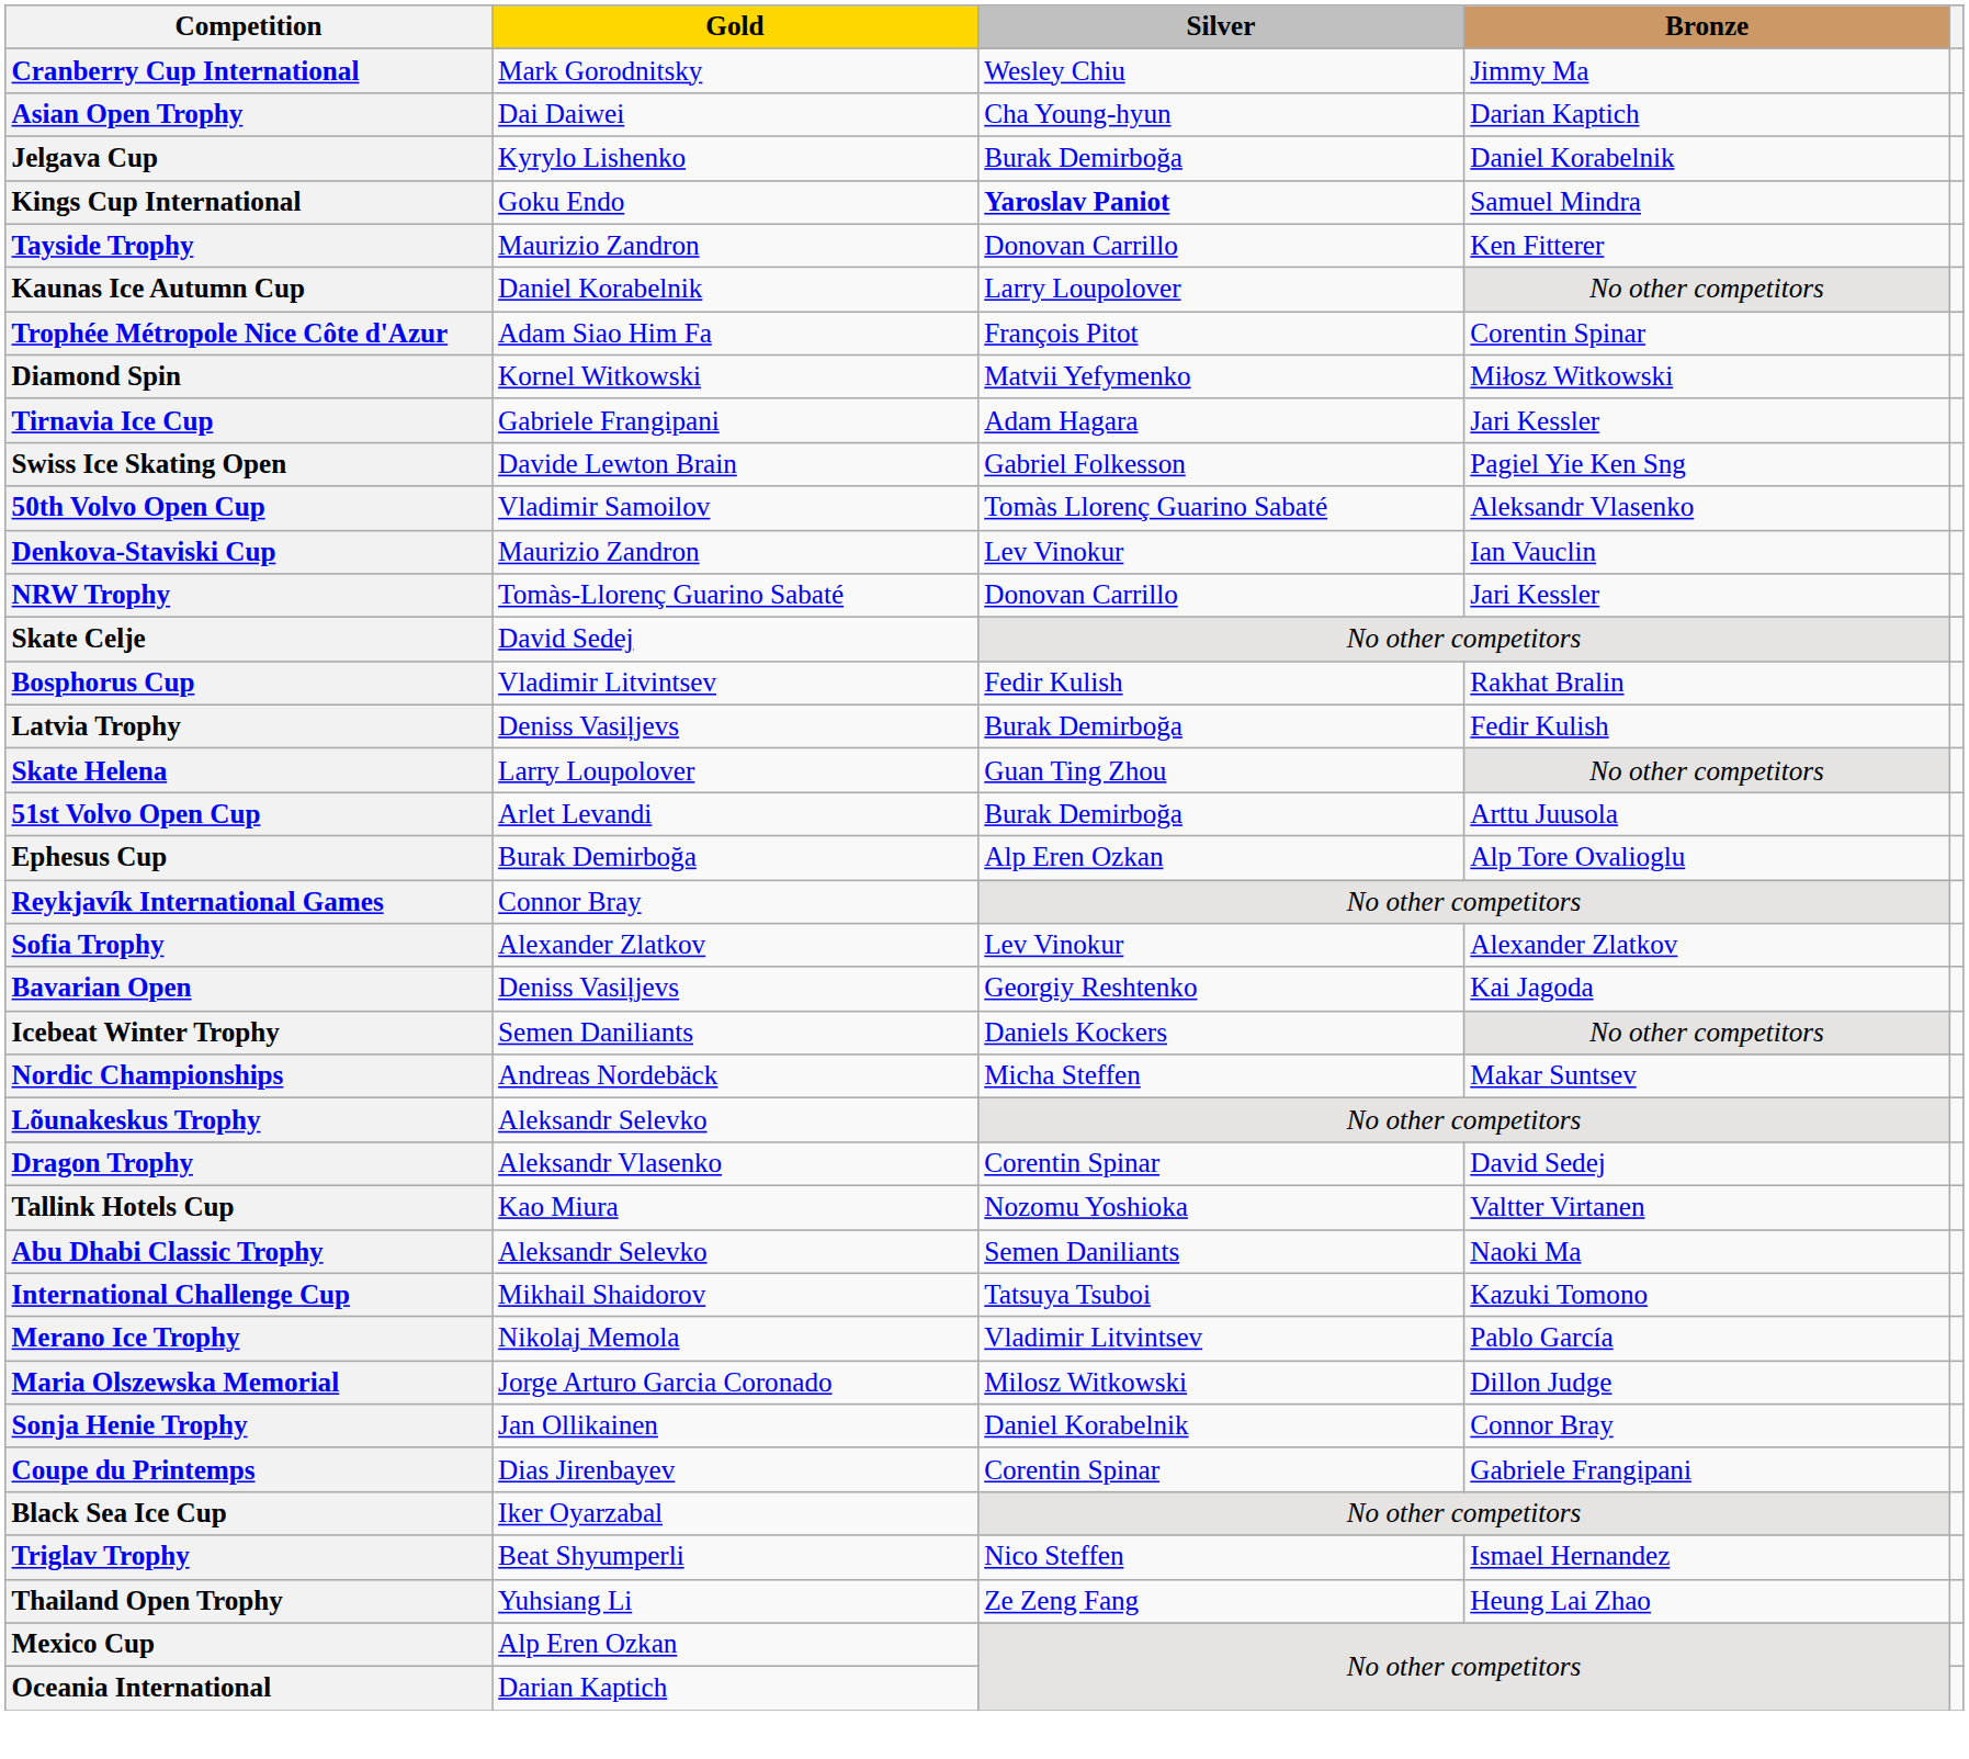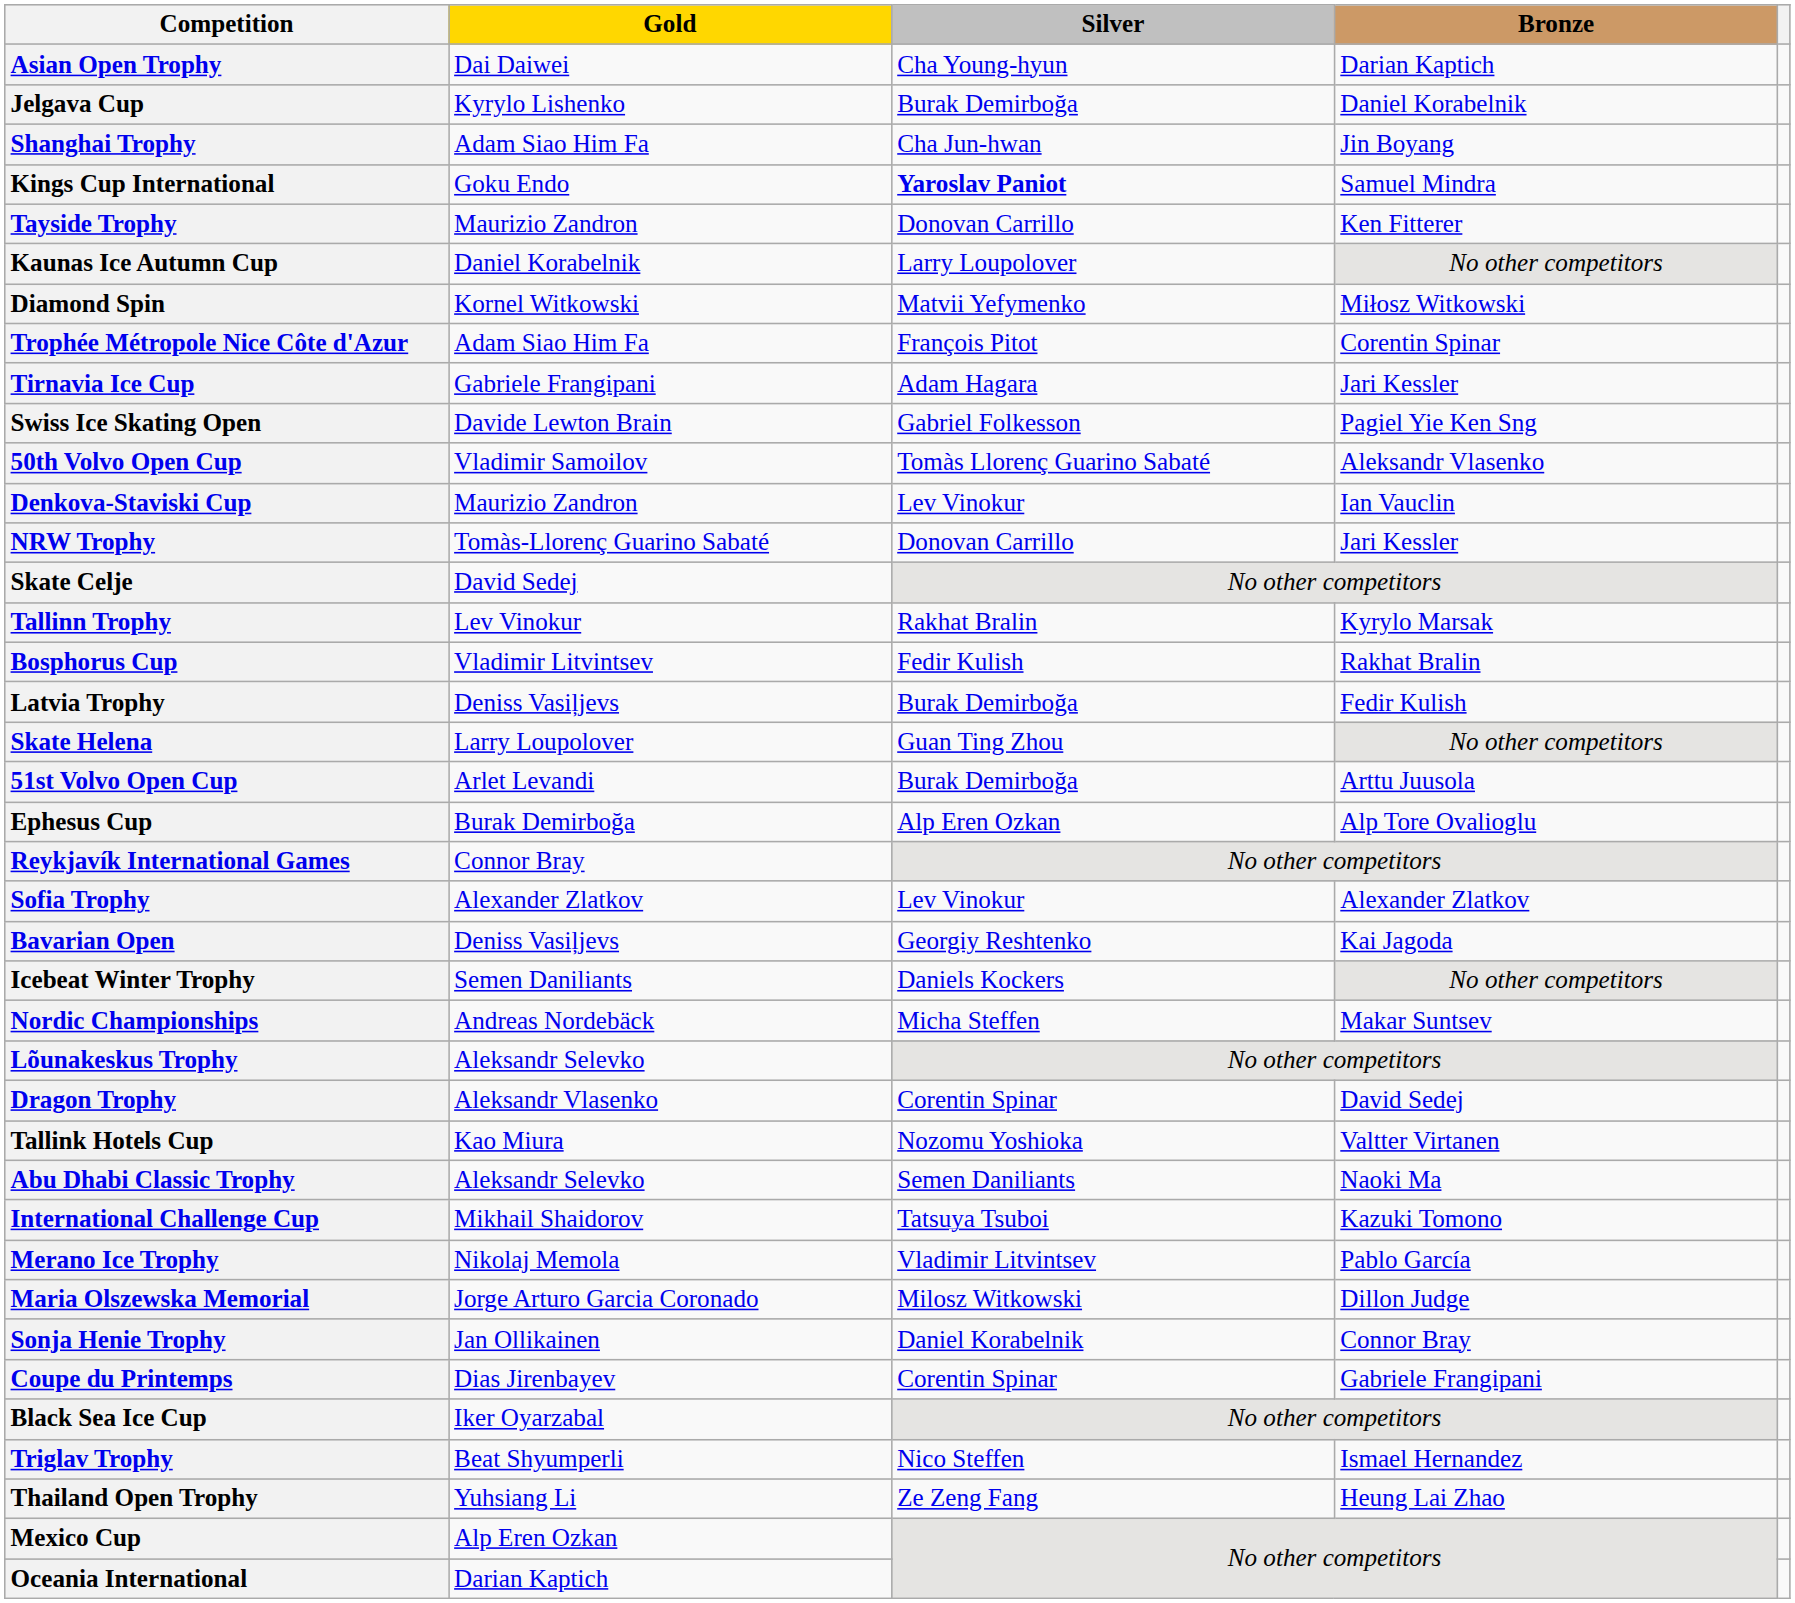- row: Cranberry Cup International | Mark Gorodnitsky | Wesley Chiu | Jimmy Ma
+ row: Shanghai Trophy | Adam Siao Him Fa | Cha Jun-hwan | Jin Boyang
rows swapped: Trophée Métropole Nice Côte d'Azur <-> Diamond Spin
+ row: Tallinn Trophy | Lev Vinokur | Rakhat Bralin | Kyrylo Marsak
